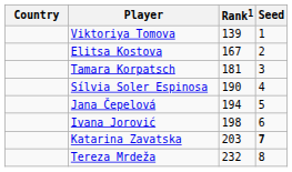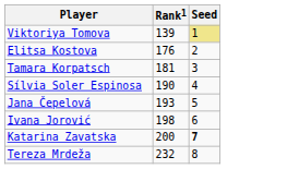- column: Country
Viktoriya Tomova | Seed: no background -> khaki background
Elitsa Kostova | Rank1: 167 -> 176
Jana Čepelová | Rank1: 194 -> 193
Katarina Zavatska | Rank1: 203 -> 200
